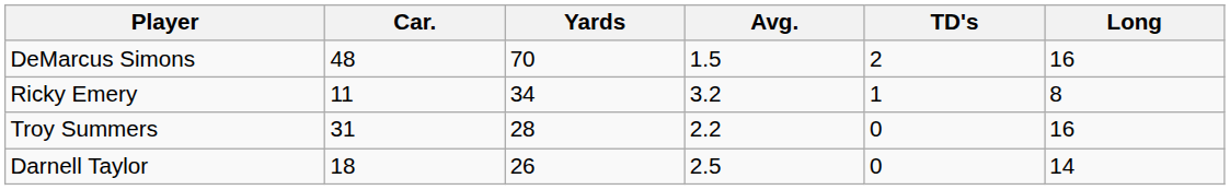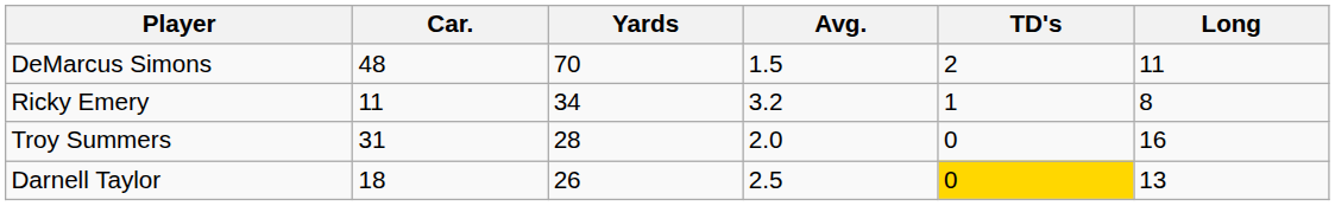DeMarcus Simons | Long: 16 -> 11
Troy Summers | Avg.: 2.2 -> 2.0
Darnell Taylor | TD's: no background -> gold background
Darnell Taylor | Long: 14 -> 13
